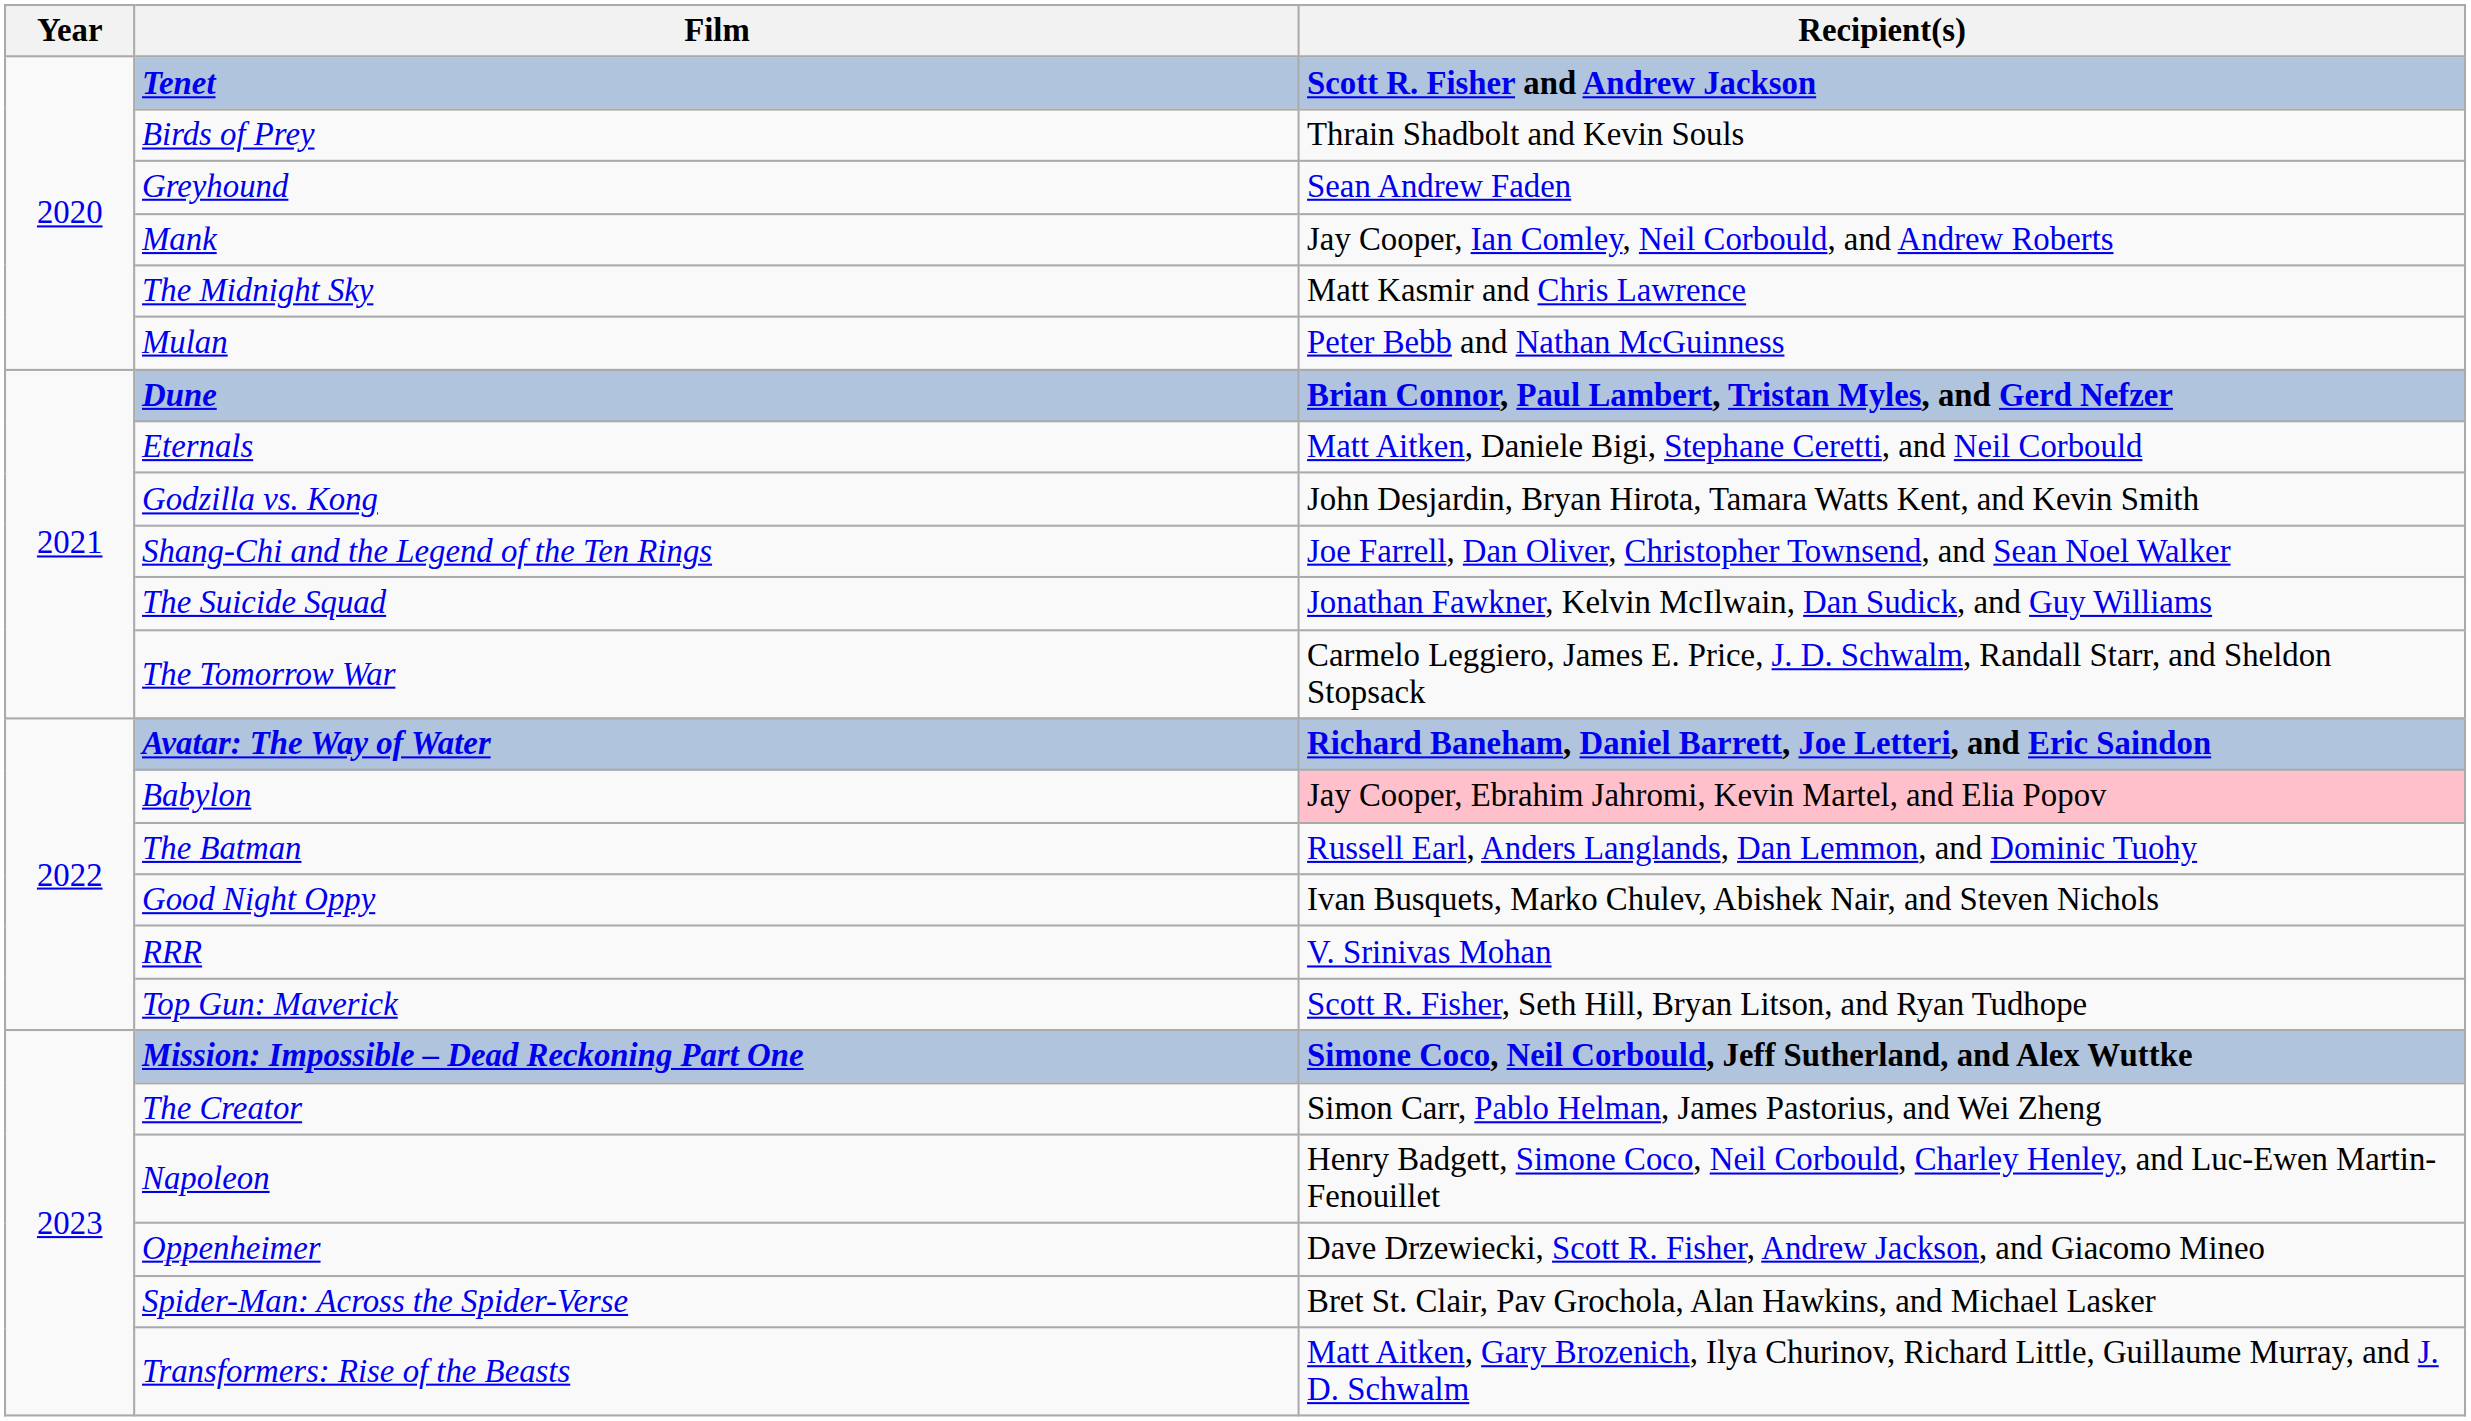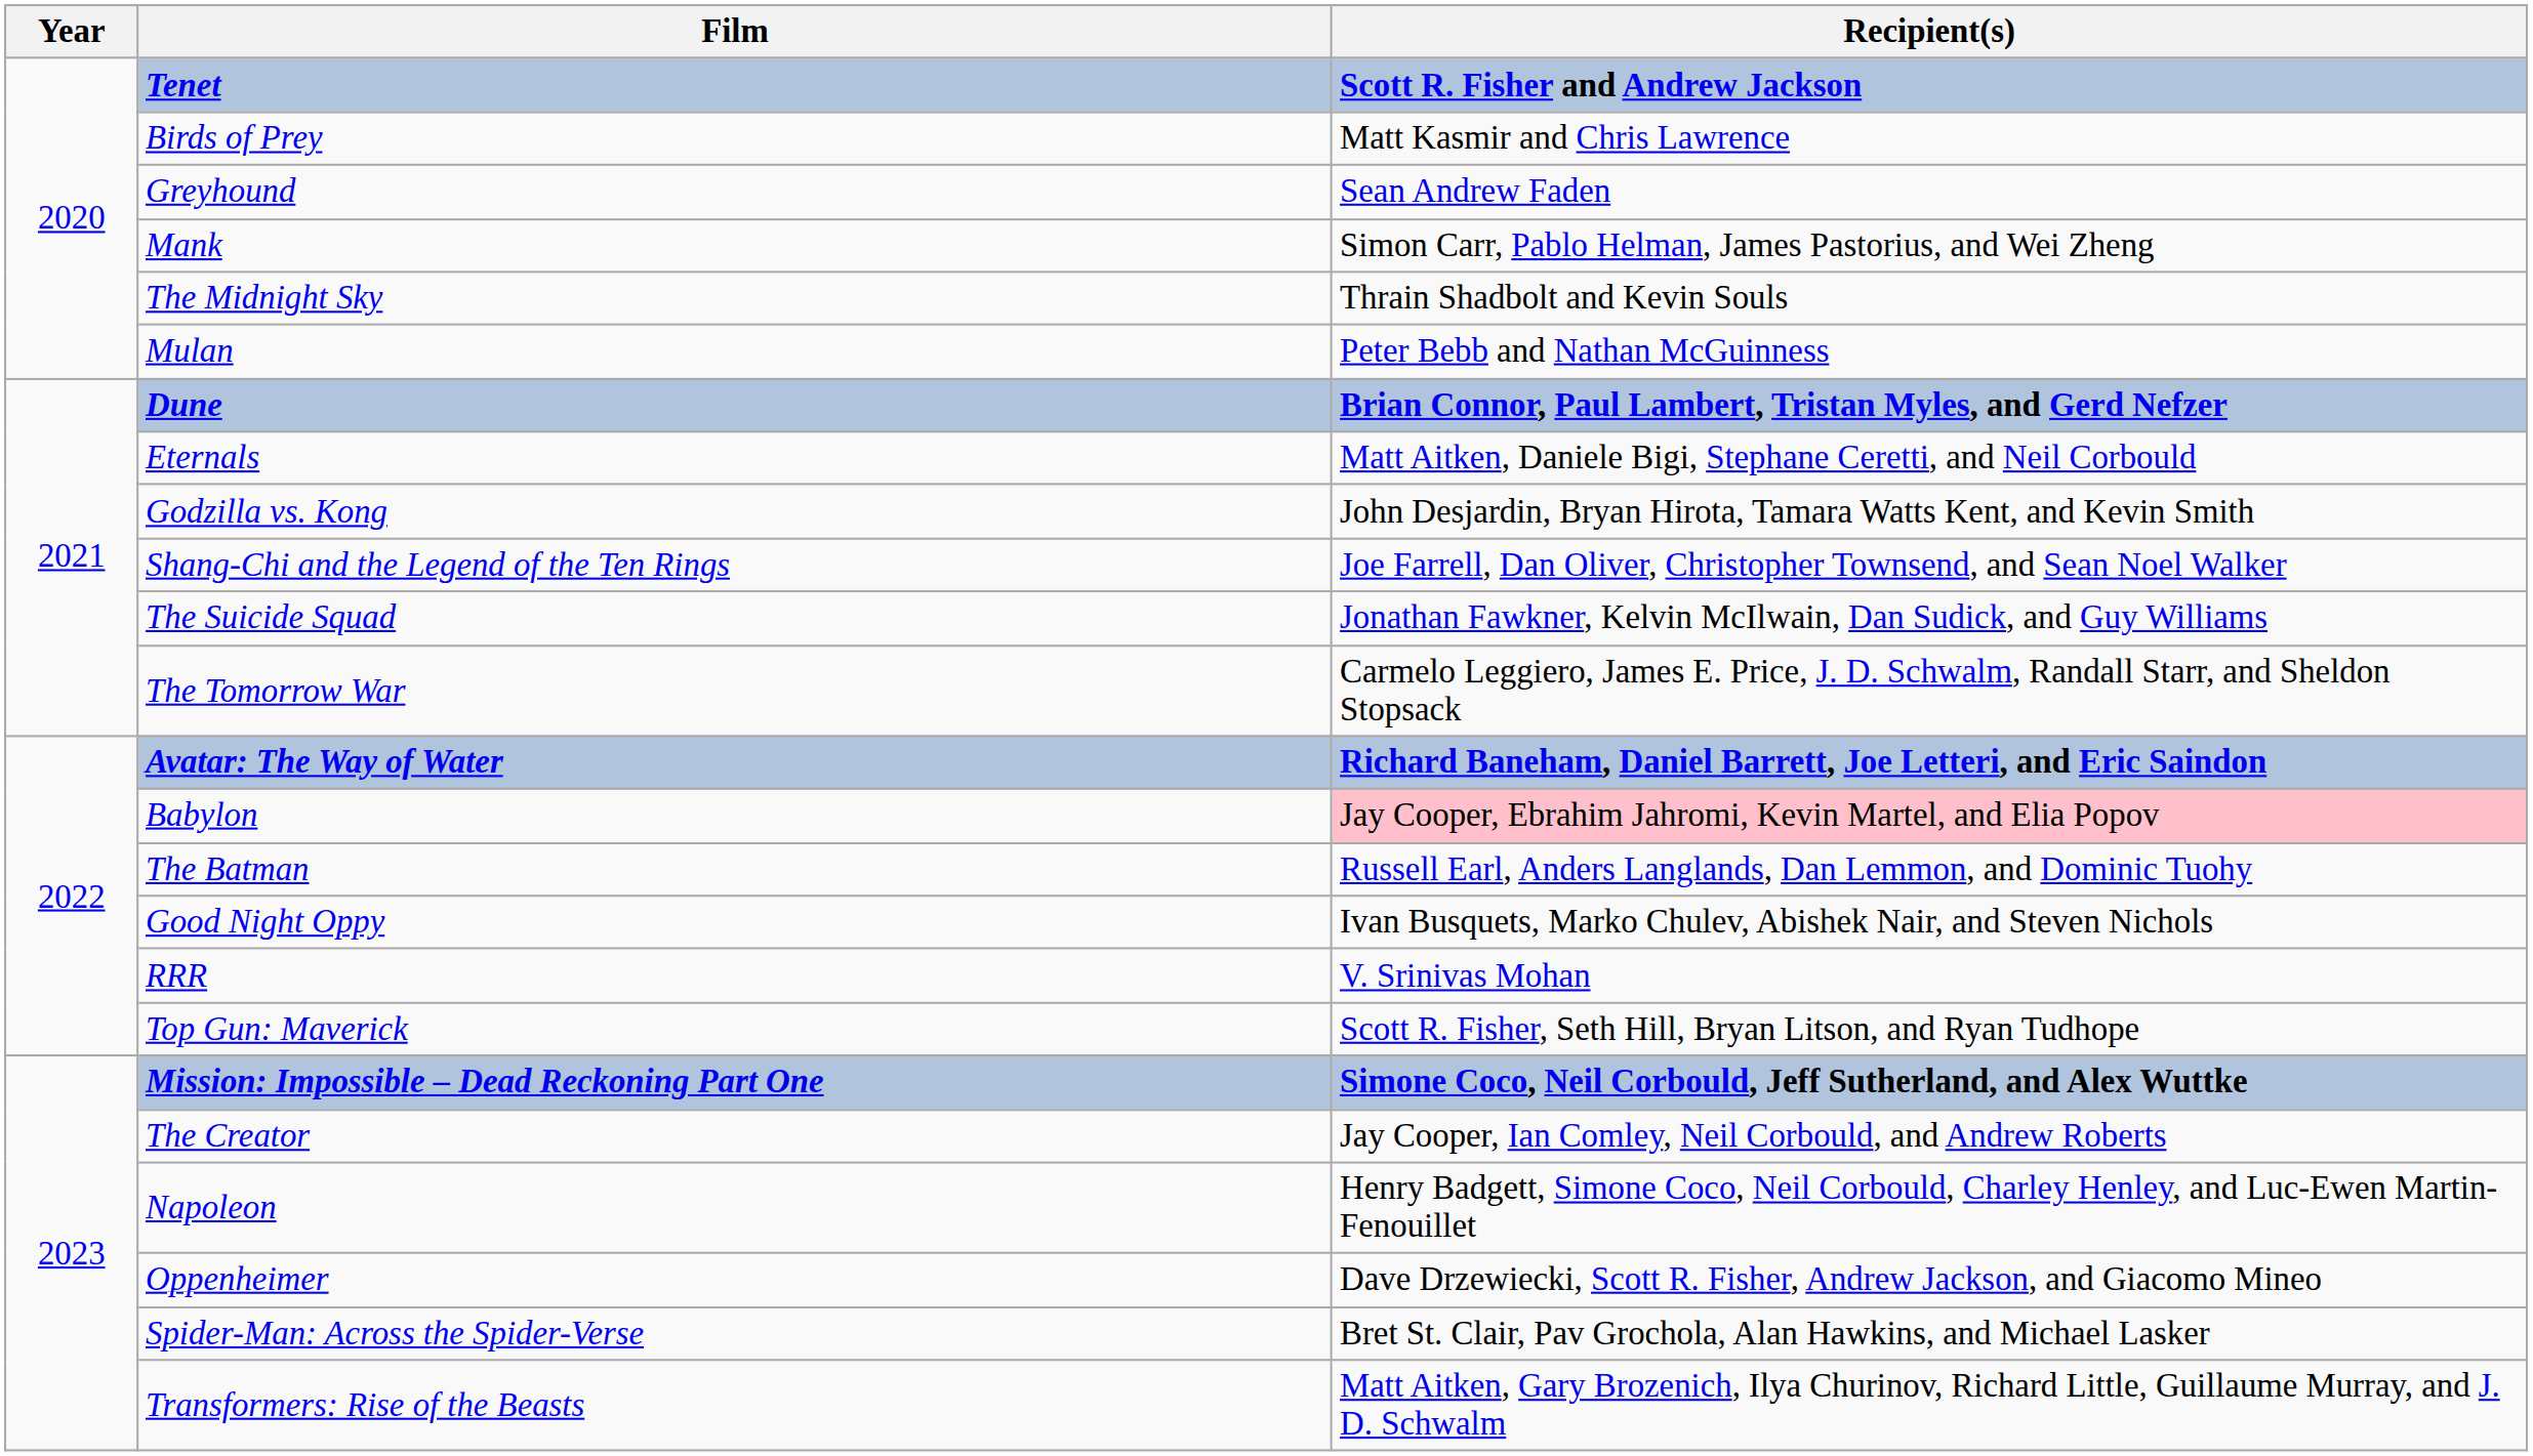Birds of Prey | Recipient(s): Thrain Shadbolt and Kevin Souls -> Matt Kasmir and Chris Lawrence
Mank | Recipient(s): Jay Cooper, Ian Comley, Neil Corbould, and Andrew Roberts -> Simon Carr, Pablo Helman, James Pastorius, and Wei Zheng
The Midnight Sky | Recipient(s): Matt Kasmir and Chris Lawrence -> Thrain Shadbolt and Kevin Souls
The Creator | Recipient(s): Simon Carr, Pablo Helman, James Pastorius, and Wei Zheng -> Jay Cooper, Ian Comley, Neil Corbould, and Andrew Roberts
